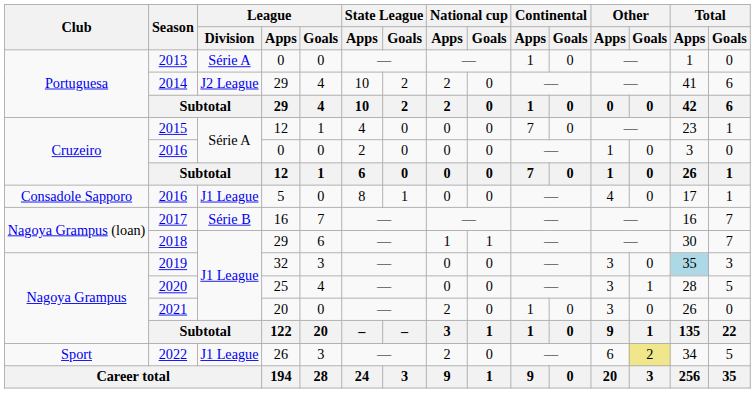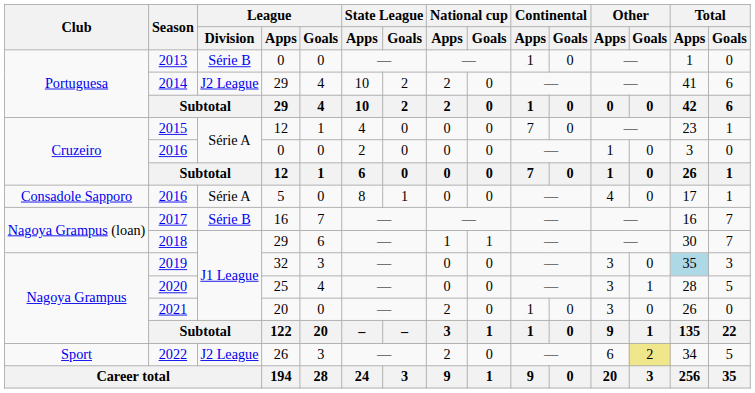2013 | League / Division: Série A -> Série B
2016 / 5 | League / Division: J1 League -> Série A
2022 | League / Division: J1 League -> J2 League
